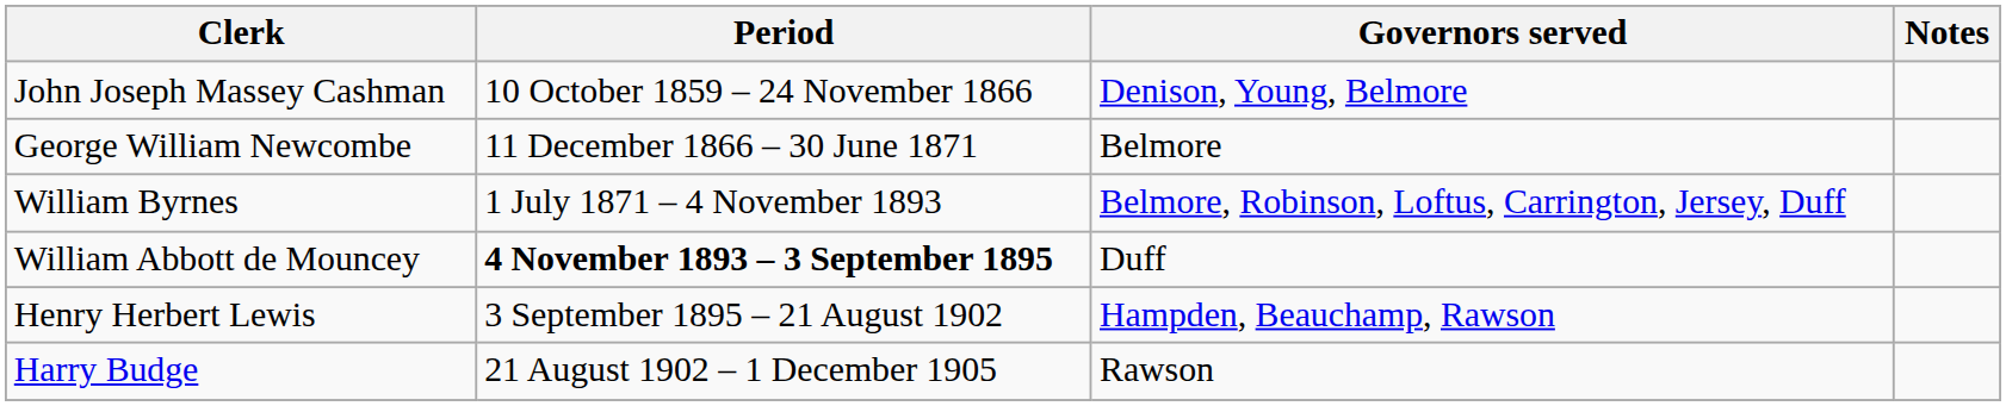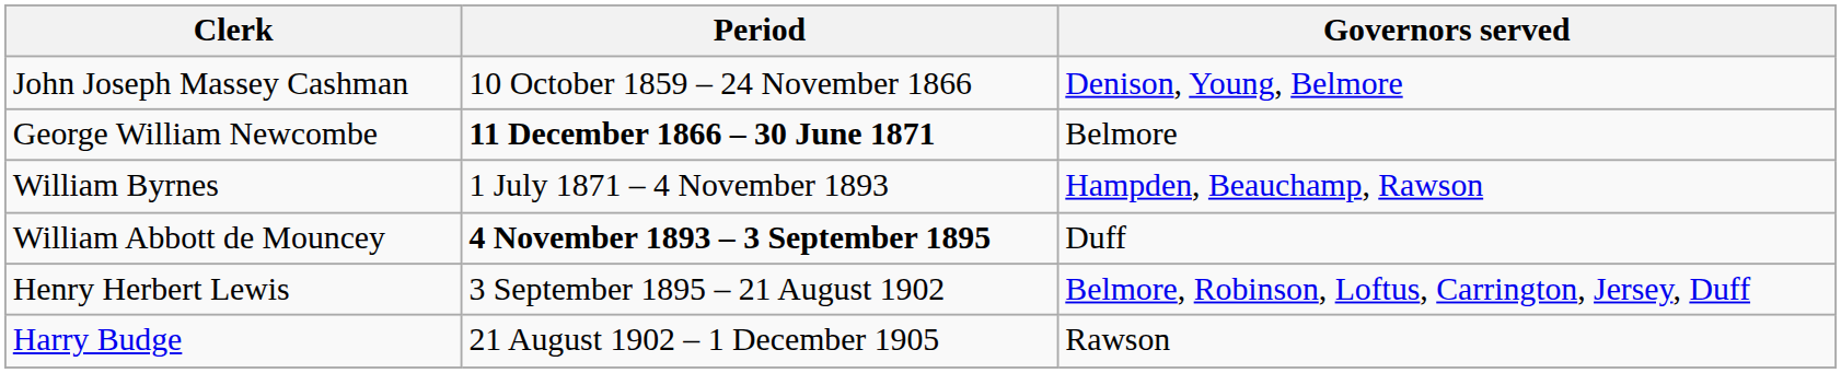- column: Notes
George William Newcombe | Period: normal -> bold
William Byrnes | Governors served: Belmore, Robinson, Loftus, Carrington, Jersey, Duff -> Hampden, Beauchamp, Rawson
Henry Herbert Lewis | Governors served: Hampden, Beauchamp, Rawson -> Belmore, Robinson, Loftus, Carrington, Jersey, Duff
